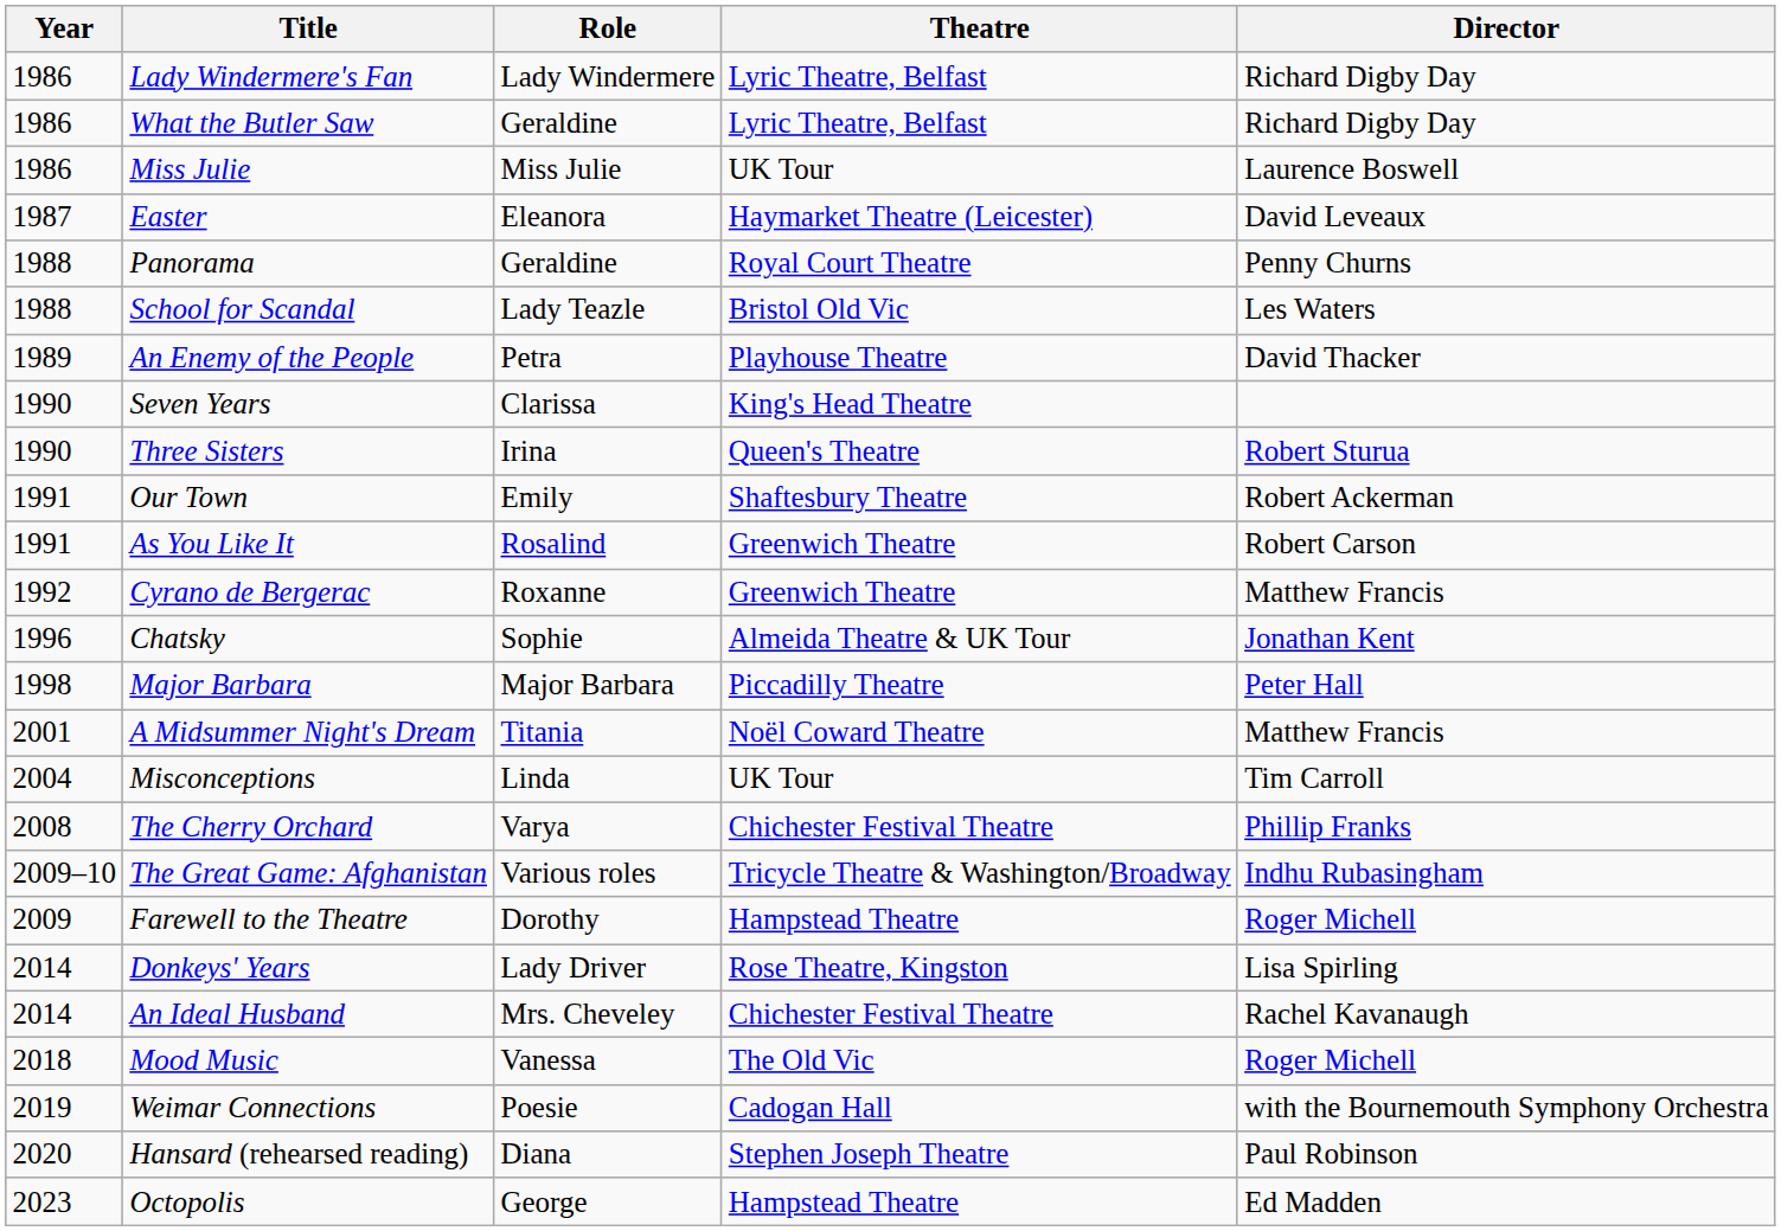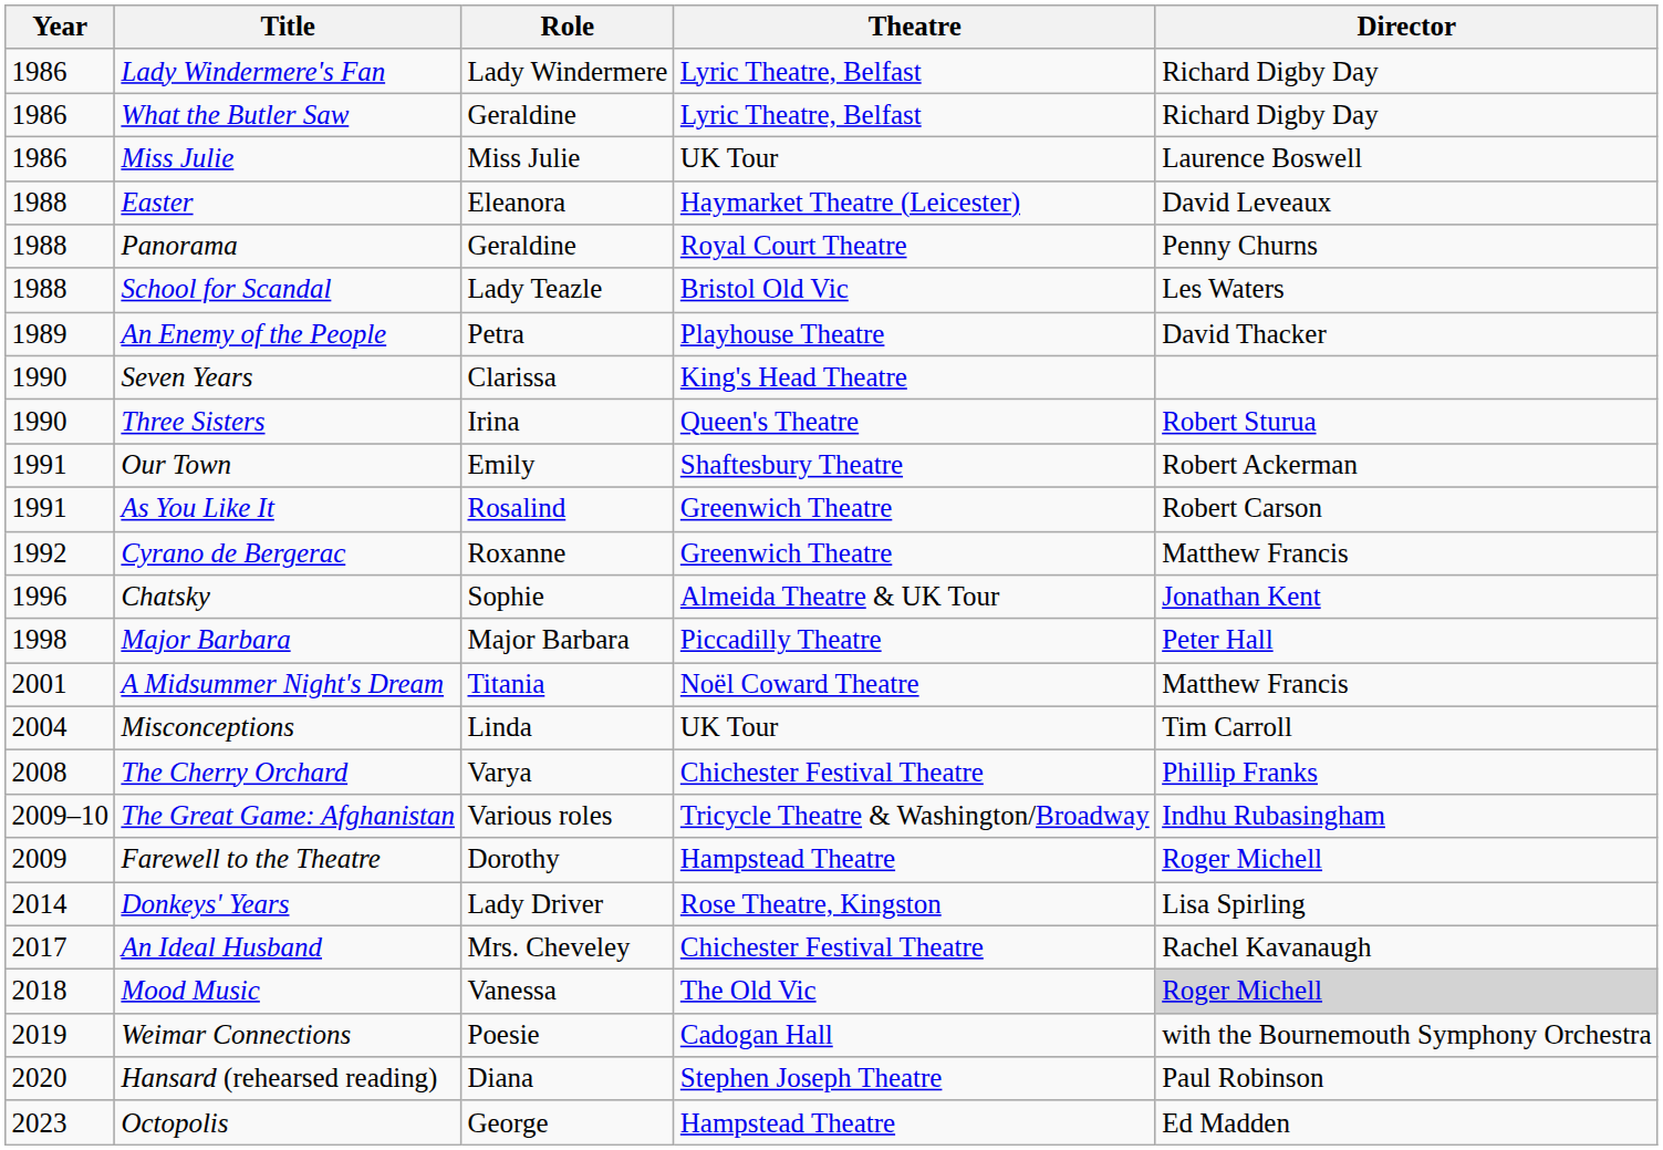Easter | Year: 1987 -> 1988
An Ideal Husband | Year: 2014 -> 2017
Mood Music | Director: no background -> lightgrey background
